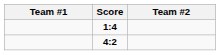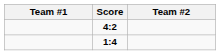rows swapped: 4:2 <-> 1:4
